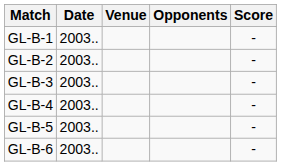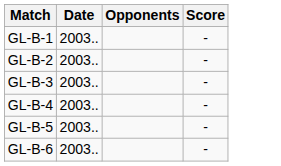- column: Venue
